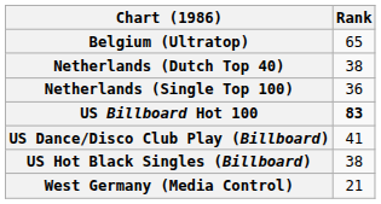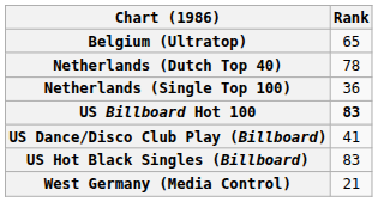Netherlands (Dutch Top 40) | Rank: 38 -> 78
US Hot Black Singles (Billboard) | Rank: 38 -> 83
